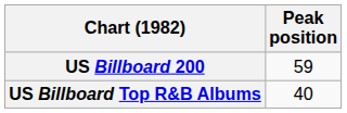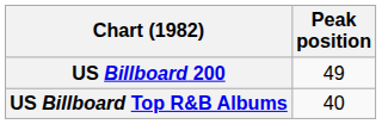US Billboard 200 | Peak position: 59 -> 49
